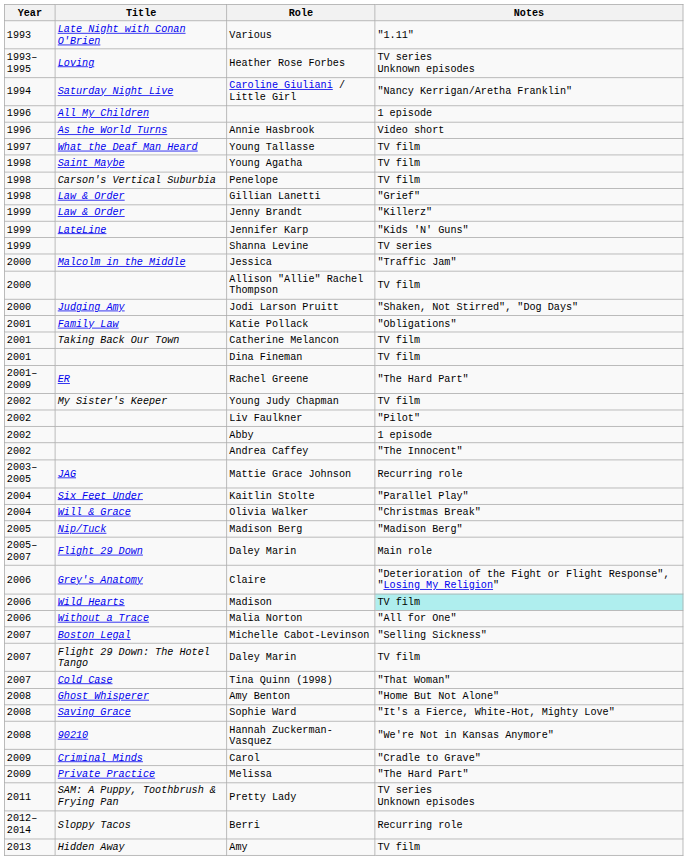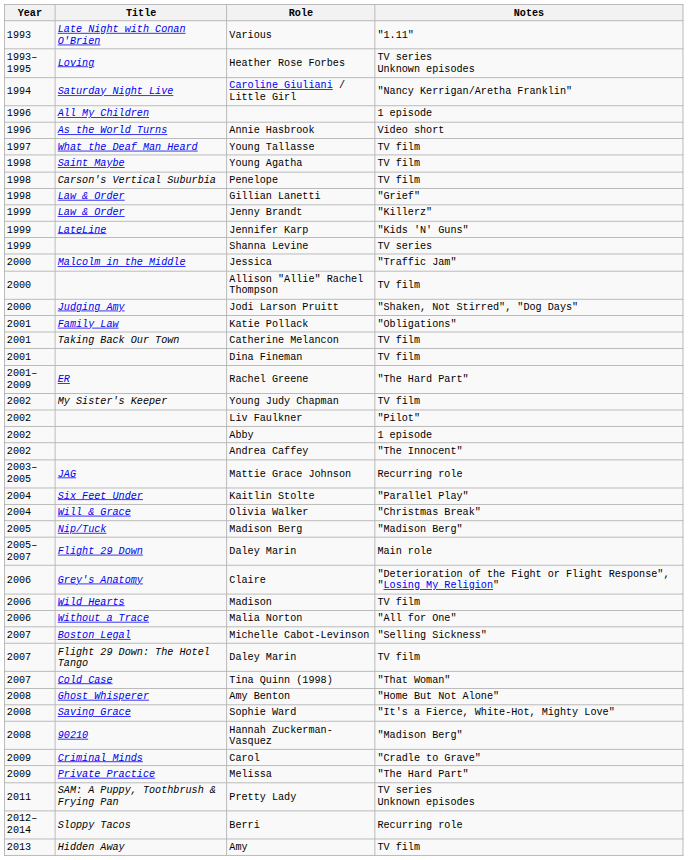Madison | Notes: paleturquoise background -> no background
Hannah Zuckerman-Vasquez | Notes: "We're Not in Kansas Anymore" -> "Madison Berg"
